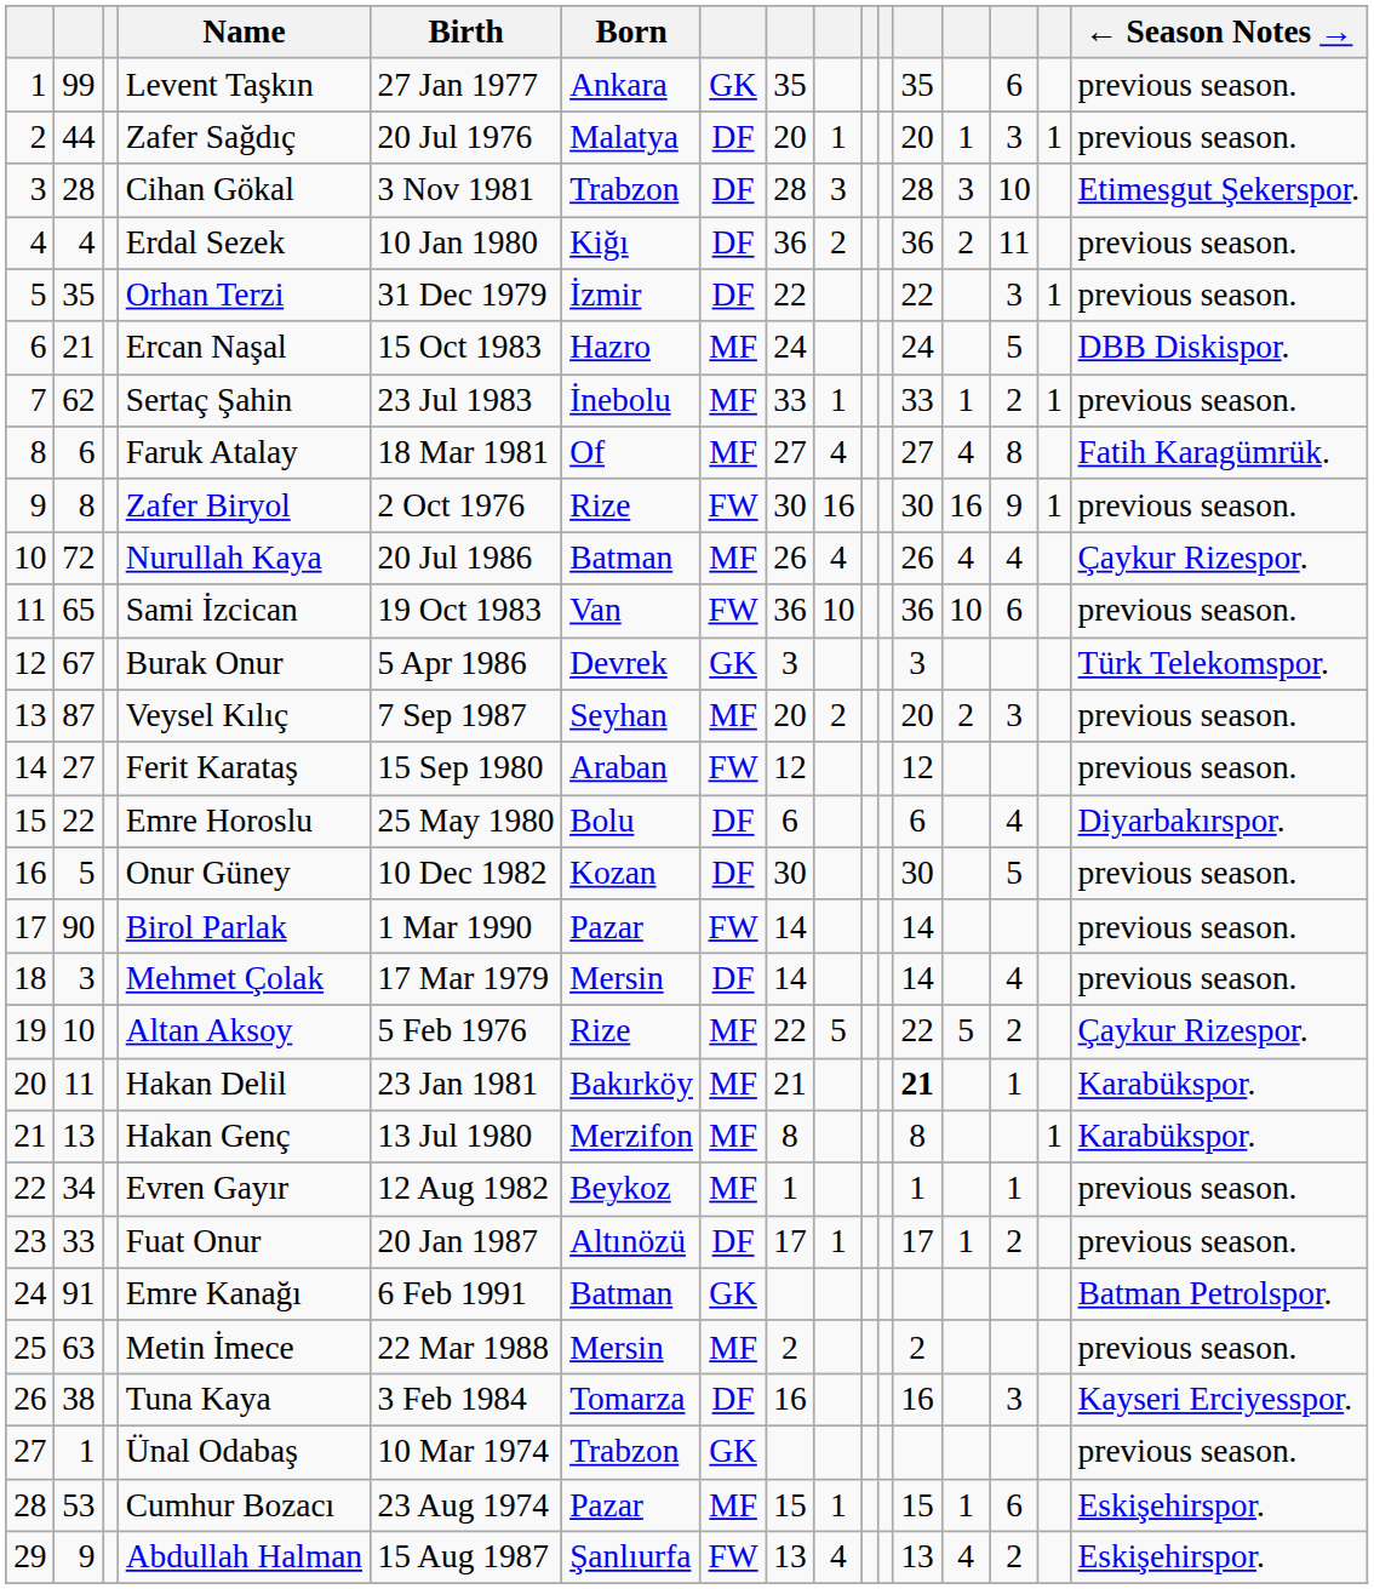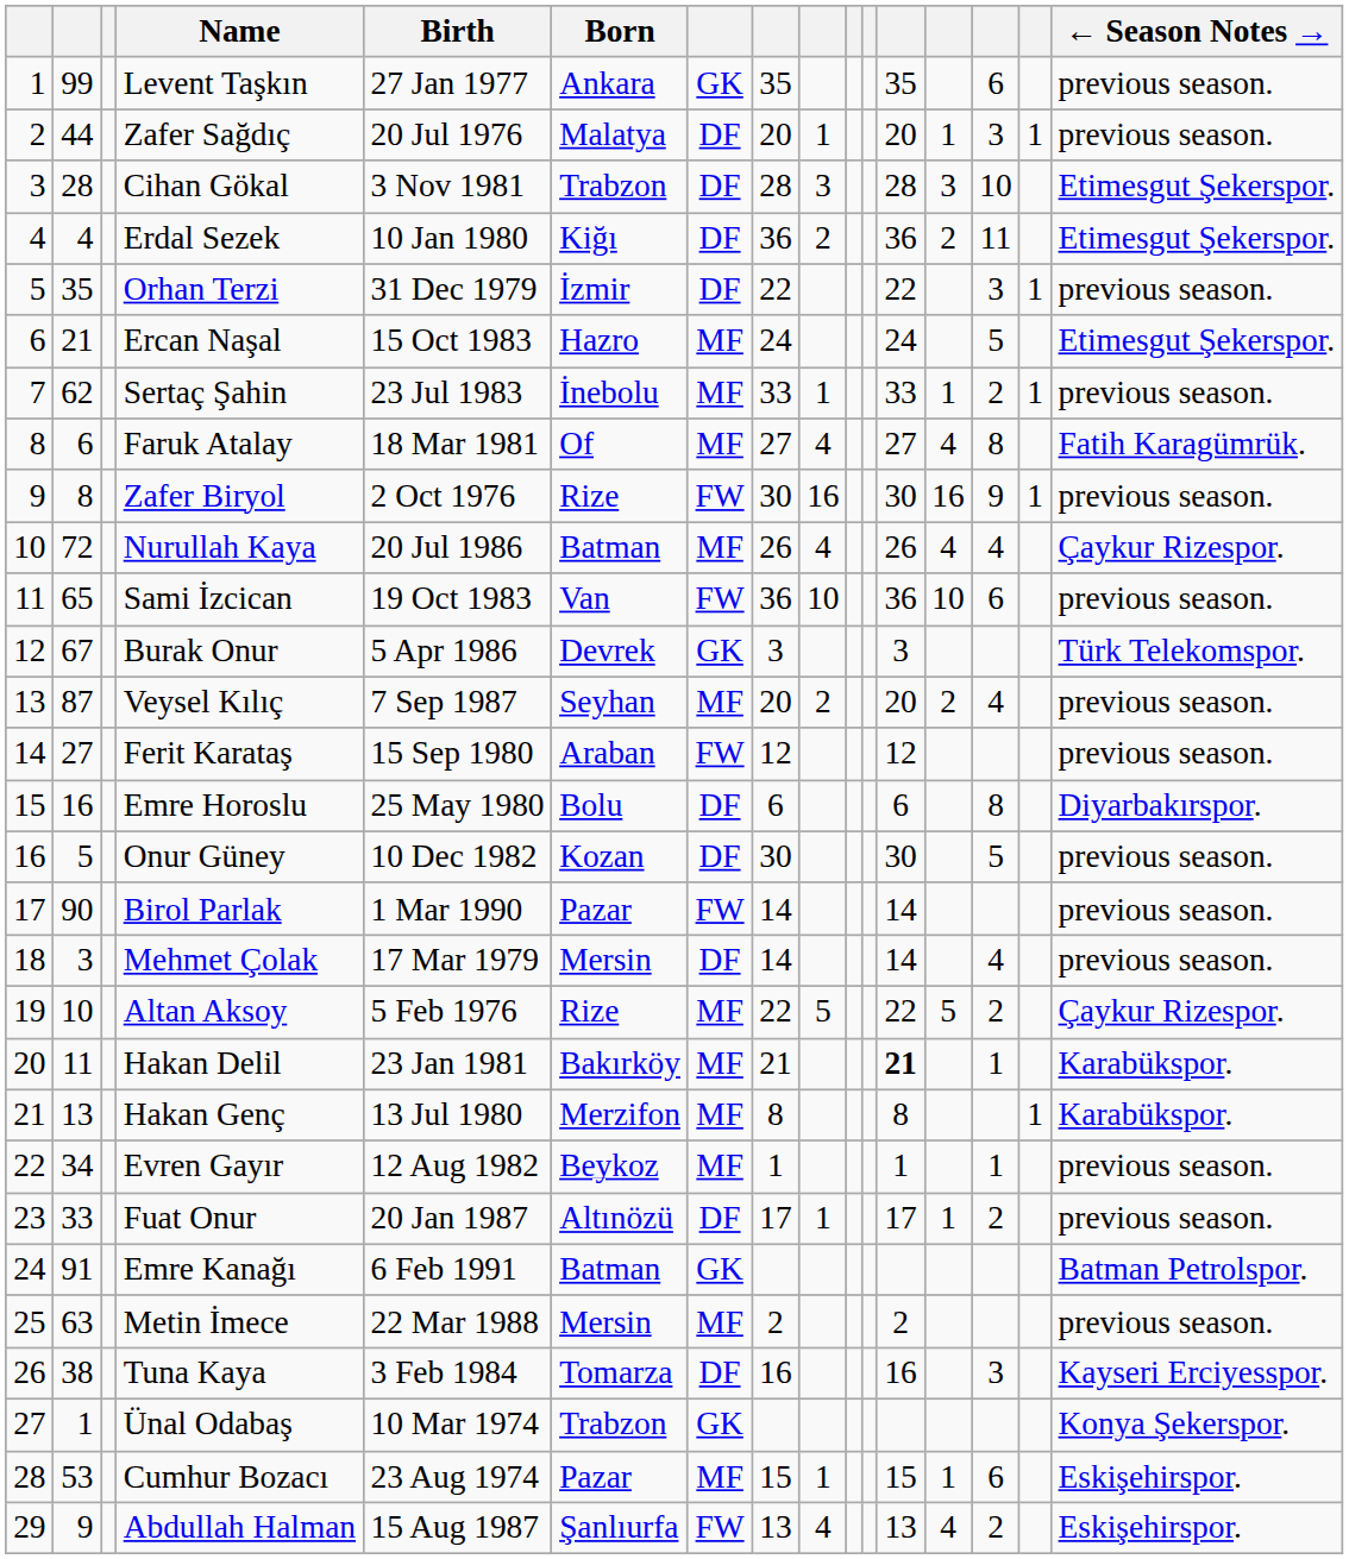Erdal Sezek | ← Season Notes →: previous season. -> Etimesgut Şekerspor.
Ercan Naşal | ← Season Notes →: DBB Diskispor. -> Etimesgut Şekerspor.
Veysel Kılıç | column 14: 3 -> 4
Emre Horoslu | column 2: 22 -> 16
Emre Horoslu | column 14: 4 -> 8
Ünal Odabaş | ← Season Notes →: previous season. -> Konya Şekerspor.
